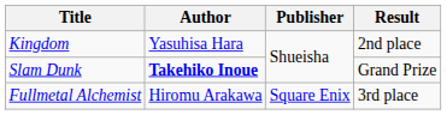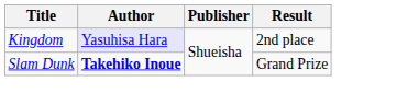Kingdom | Author: no background -> lavender background
- row: Fullmetal Alchemist | Hiromu Arakawa | Square Enix | 3rd place
